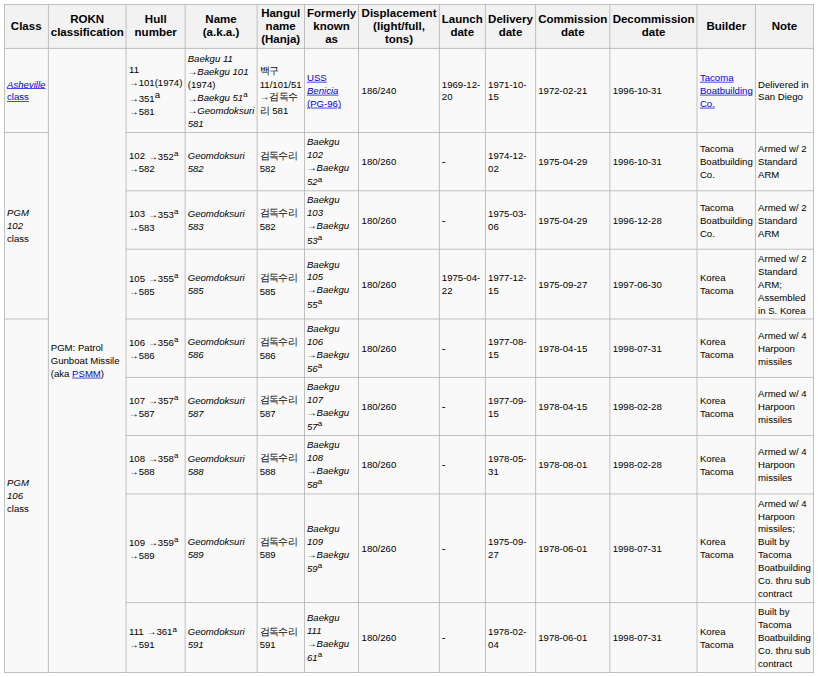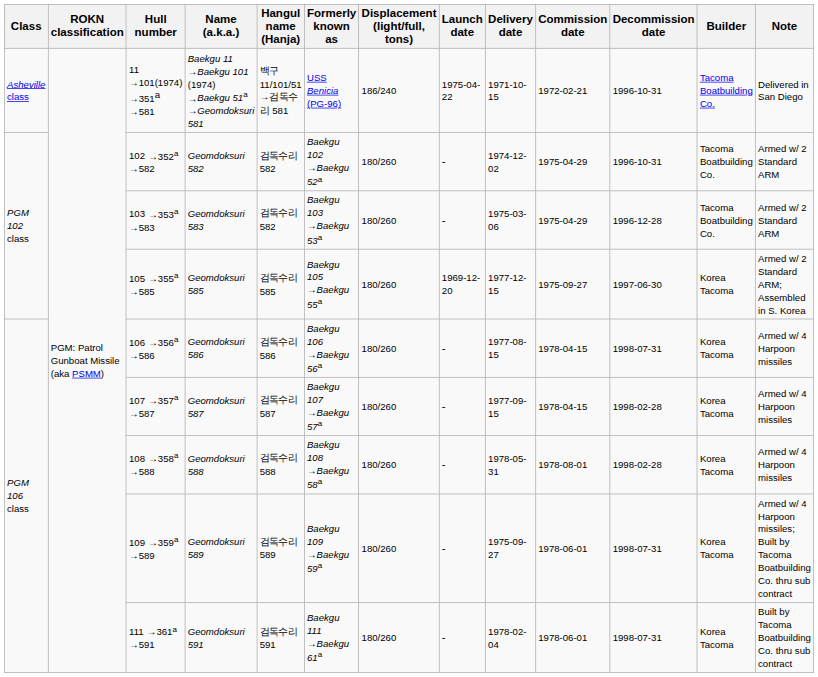Baekgu 11 →Baekgu 101 (1974) →Baekgu 51a →Geomdoksuri 581 | Launch date: 1969-12-20 -> 1975-04-22
Geomdoksuri 585 | Launch date: 1975-04-22 -> 1969-12-20
